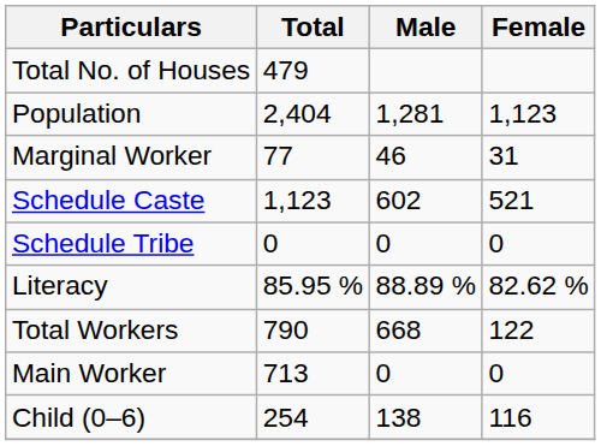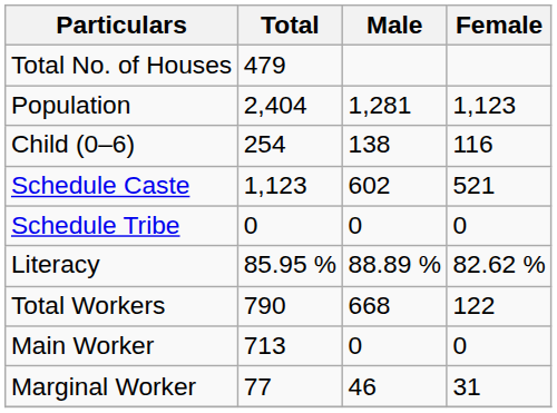rows swapped: Child (0–6) <-> Marginal Worker
